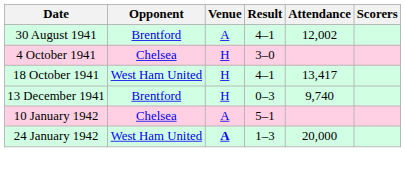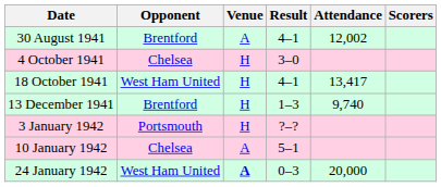13 December 1941 | Result: 0–3 -> 1–3
+ row: 3 January 1942 | Portsmouth | H | ?–?
24 January 1942 | Result: 1–3 -> 0–3
